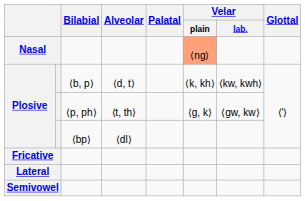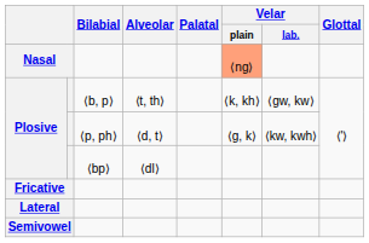Plosive / ⟨b, p⟩ | Alveolar: ⟨d, t⟩ -> ⟨t, th⟩
Plosive / ⟨b, p⟩ | Velar / lab.: ⟨kw, kwh⟩ -> ⟨gw, kw⟩
Plosive / ⟨p, ph⟩ | Alveolar: ⟨t, th⟩ -> ⟨d, t⟩
Plosive / ⟨p, ph⟩ | Velar / lab.: ⟨gw, kw⟩ -> ⟨kw, kwh⟩
